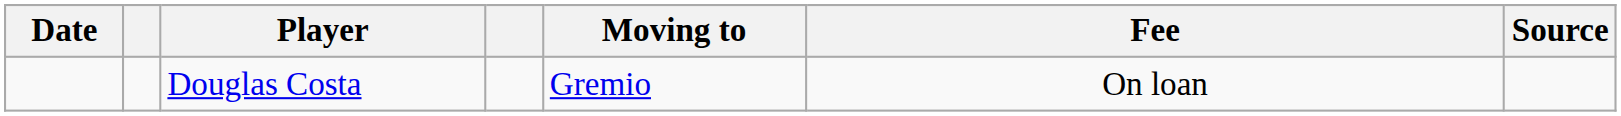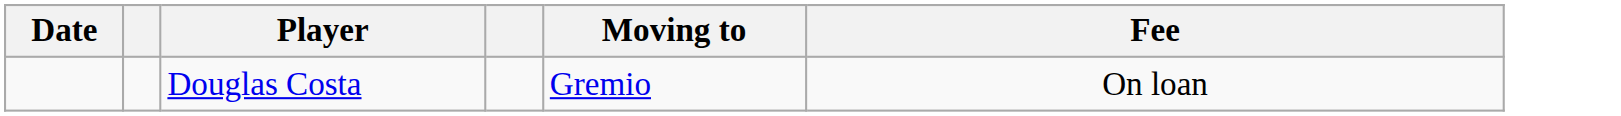- column: Source
